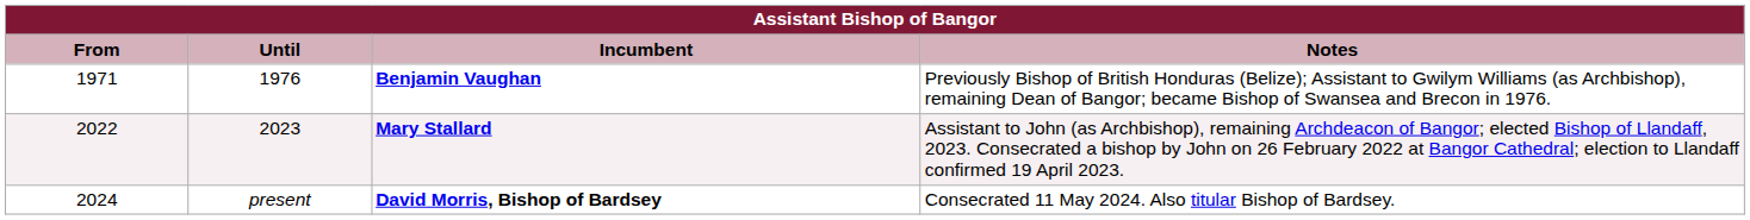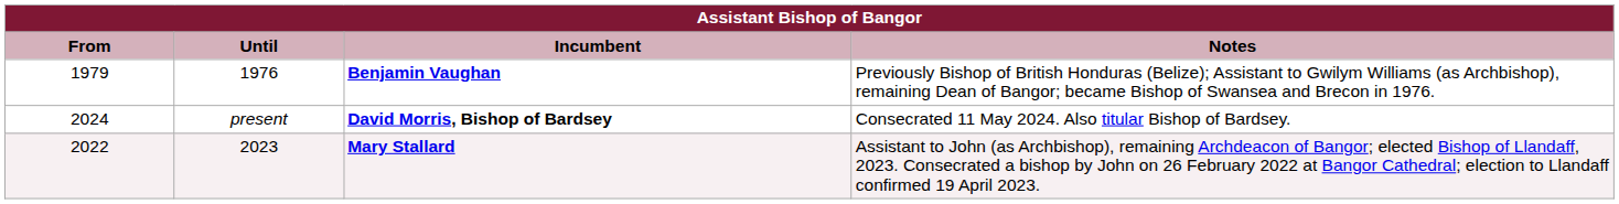Benjamin Vaughan | From: 1971 -> 1979
rows swapped: Mary Stallard <-> David Morris, Bishop of Bardsey
